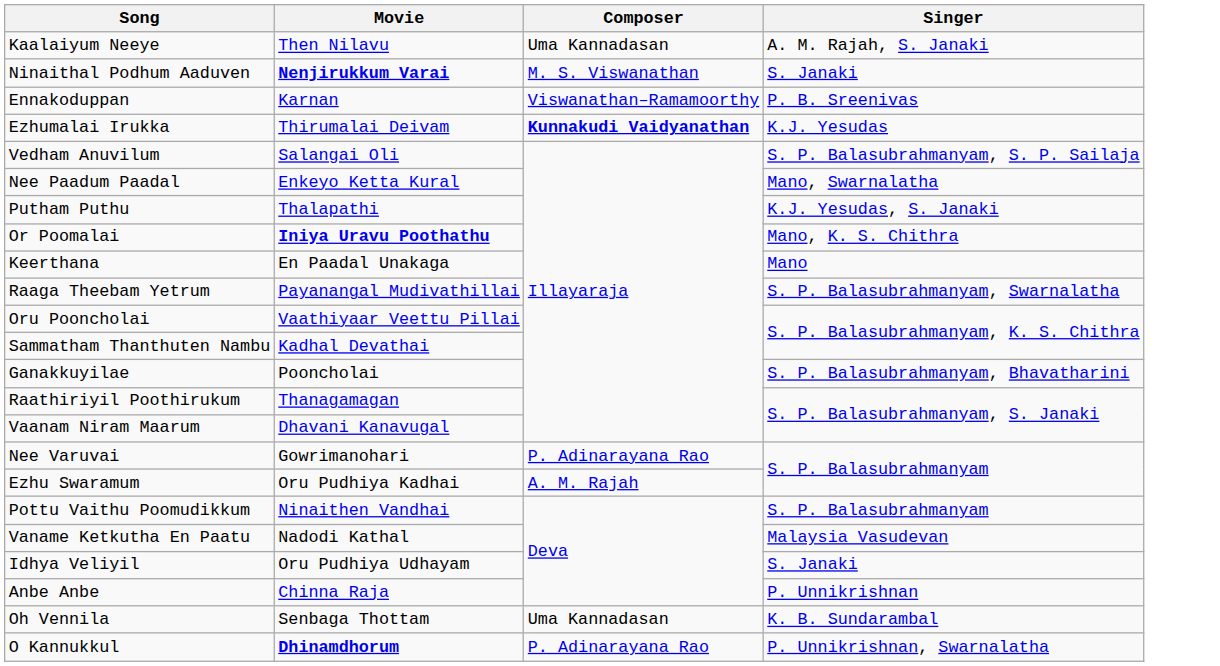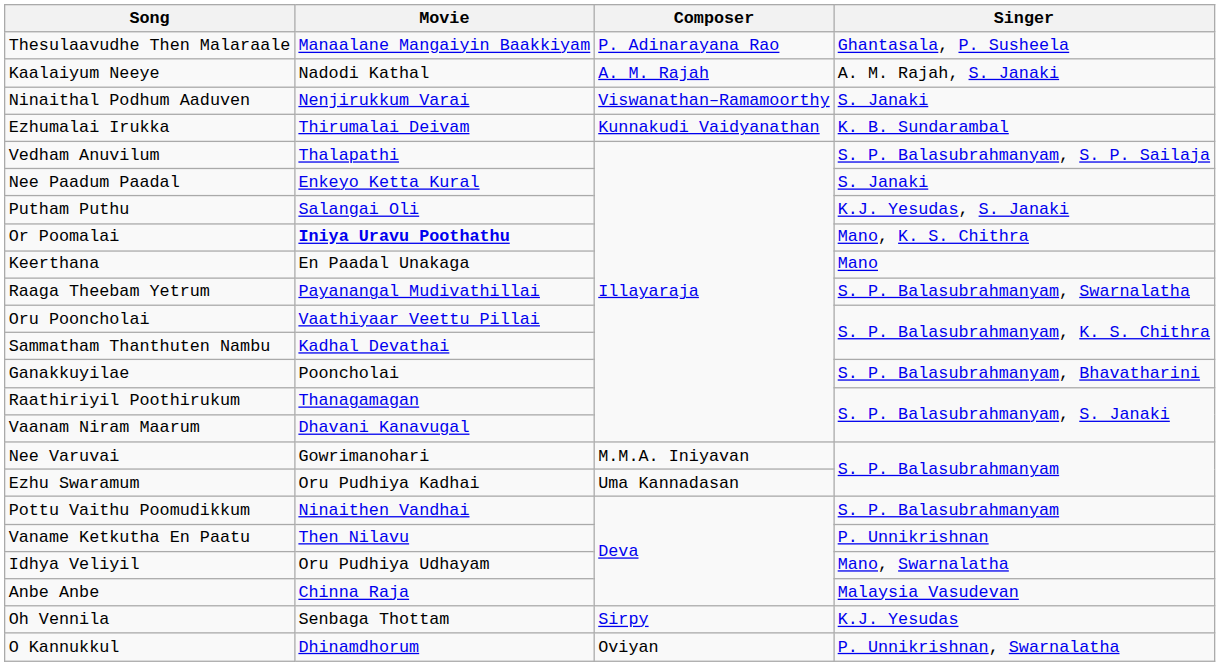+ row: Thesulaavudhe Then Malaraale | Manaalane Mangaiyin Baakkiyam | P. Adinarayana Rao | Ghantasala, P. Susheela
Kaalaiyum Neeye | Movie: Then Nilavu -> Nadodi Kathal
Kaalaiyum Neeye | Composer: Uma Kannadasan -> A. M. Rajah
Ninaithal Podhum Aaduven | Movie: bold -> normal
Ninaithal Podhum Aaduven | Composer: M. S. Viswanathan -> Viswanathan–Ramamoorthy
- row: Ennakoduppan | Karnan | Viswanathan–Ramamoorthy | P. B. Sreenivas
Ezhumalai Irukka | Composer: bold -> normal
Ezhumalai Irukka | Singer: K.J. Yesudas -> K. B. Sundarambal
Vedham Anuvilum | Movie: Salangai Oli -> Thalapathi
Nee Paadum Paadal | Singer: Mano, Swarnalatha -> S. Janaki
Putham Puthu | Movie: Thalapathi -> Salangai Oli
Nee Varuvai | Composer: P. Adinarayana Rao -> M.M.A. Iniyavan
Ezhu Swaramum | Composer: A. M. Rajah -> Uma Kannadasan
Vaname Ketkutha En Paatu | Movie: Nadodi Kathal -> Then Nilavu
Vaname Ketkutha En Paatu | Singer: Malaysia Vasudevan -> P. Unnikrishnan
Idhya Veliyil | Singer: S. Janaki -> Mano, Swarnalatha
Anbe Anbe | Singer: P. Unnikrishnan -> Malaysia Vasudevan
Oh Vennila | Composer: Uma Kannadasan -> Sirpy
Oh Vennila | Singer: K. B. Sundarambal -> K.J. Yesudas
O Kannukkul | Movie: bold -> normal
O Kannukkul | Composer: P. Adinarayana Rao -> Oviyan
